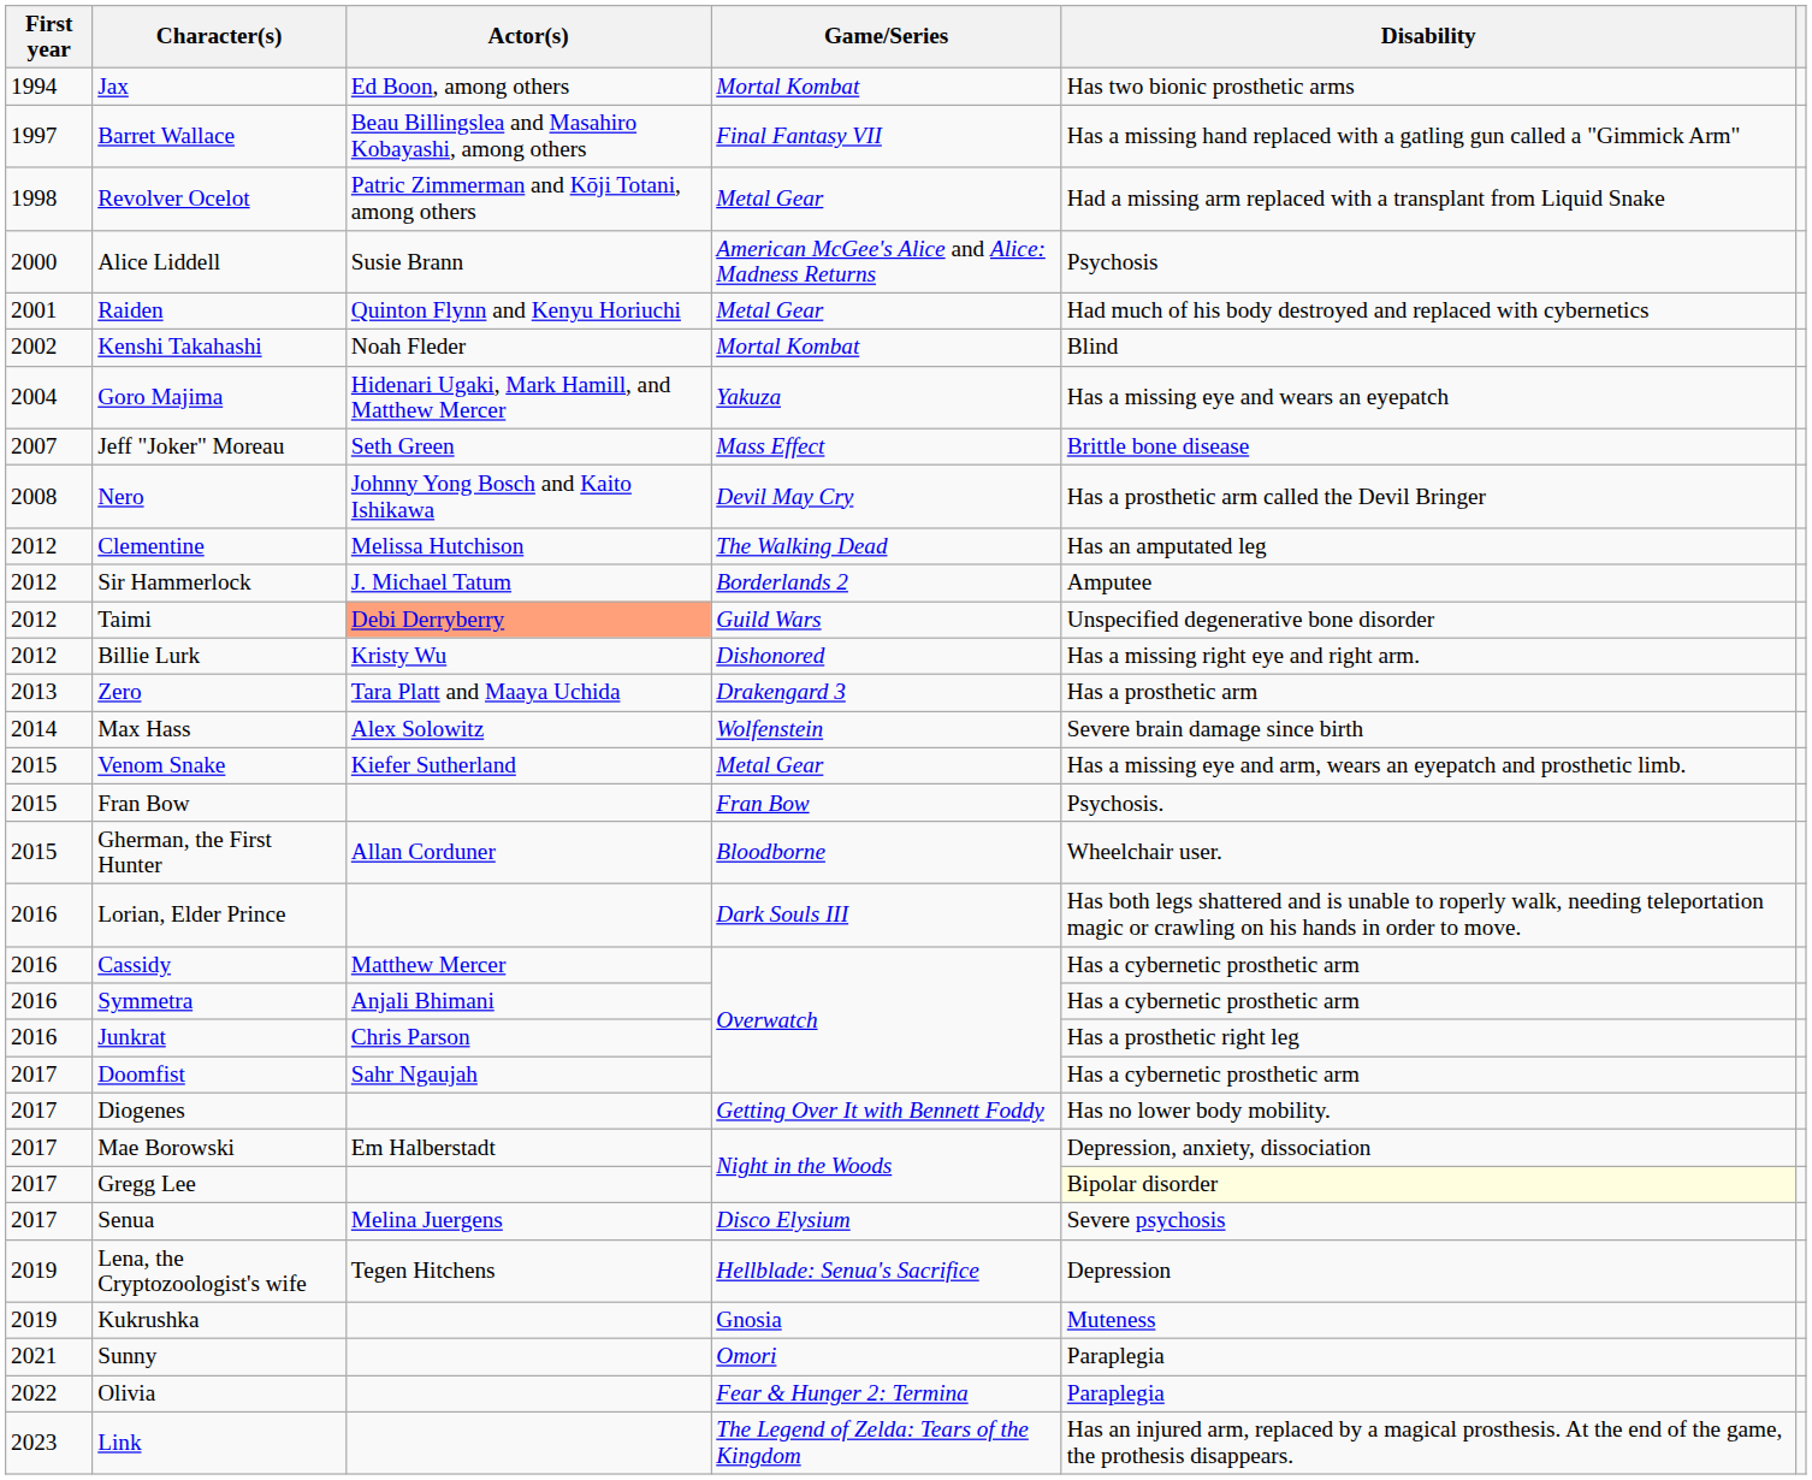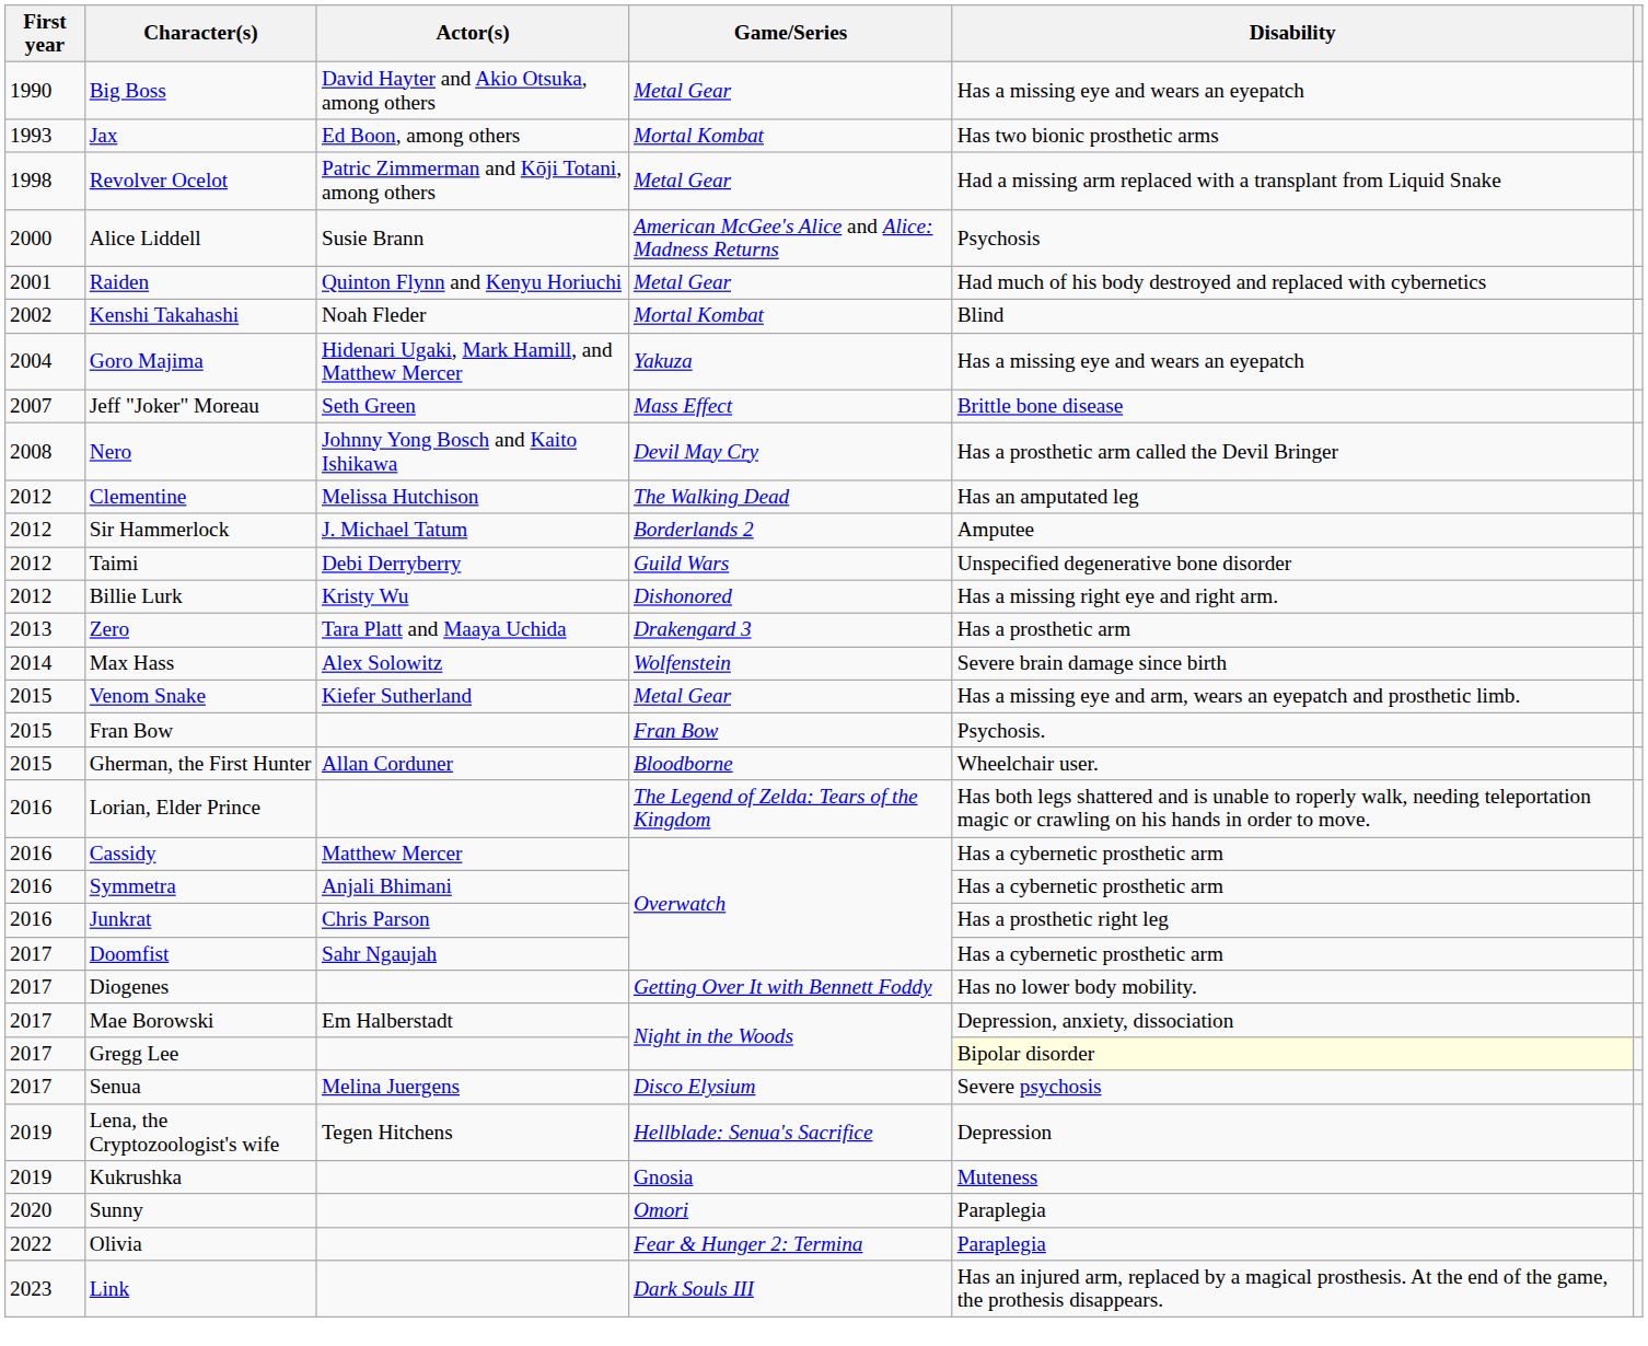+ row: 1990 | Big Boss | David Hayter and Akio Otsuka, among others | Metal Gear | Has a missing eye and wears an eyepatch
Jax | First year: 1994 -> 1993
- row: 1997 | Barret Wallace | Beau Billingslea and Masahiro Kobayashi, among others | Final Fantasy VII | Has a missing hand replaced with a gatling gun called a "Gimmick Arm"
Taimi | Actor(s): lightsalmon background -> no background
Lorian, Elder Prince | Game/Series: Dark Souls III -> The Legend of Zelda: Tears of the Kingdom
Sunny | First year: 2021 -> 2020
Link | Game/Series: The Legend of Zelda: Tears of the Kingdom -> Dark Souls III
